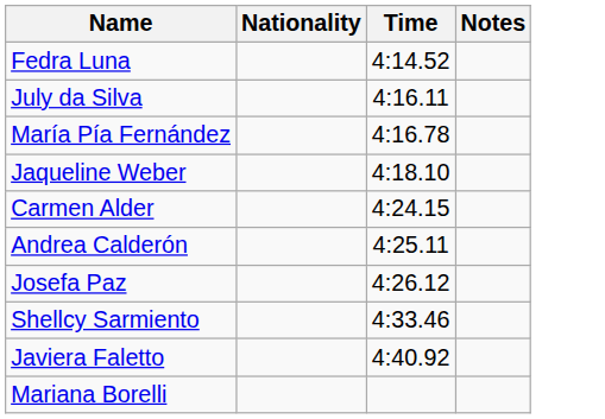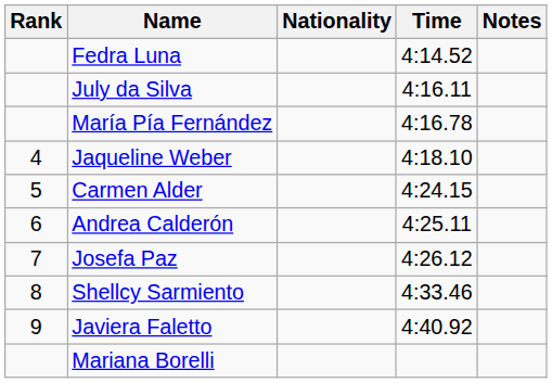+ column: Rank | 4 | 5 | 6 | 7 | 8 | 9
